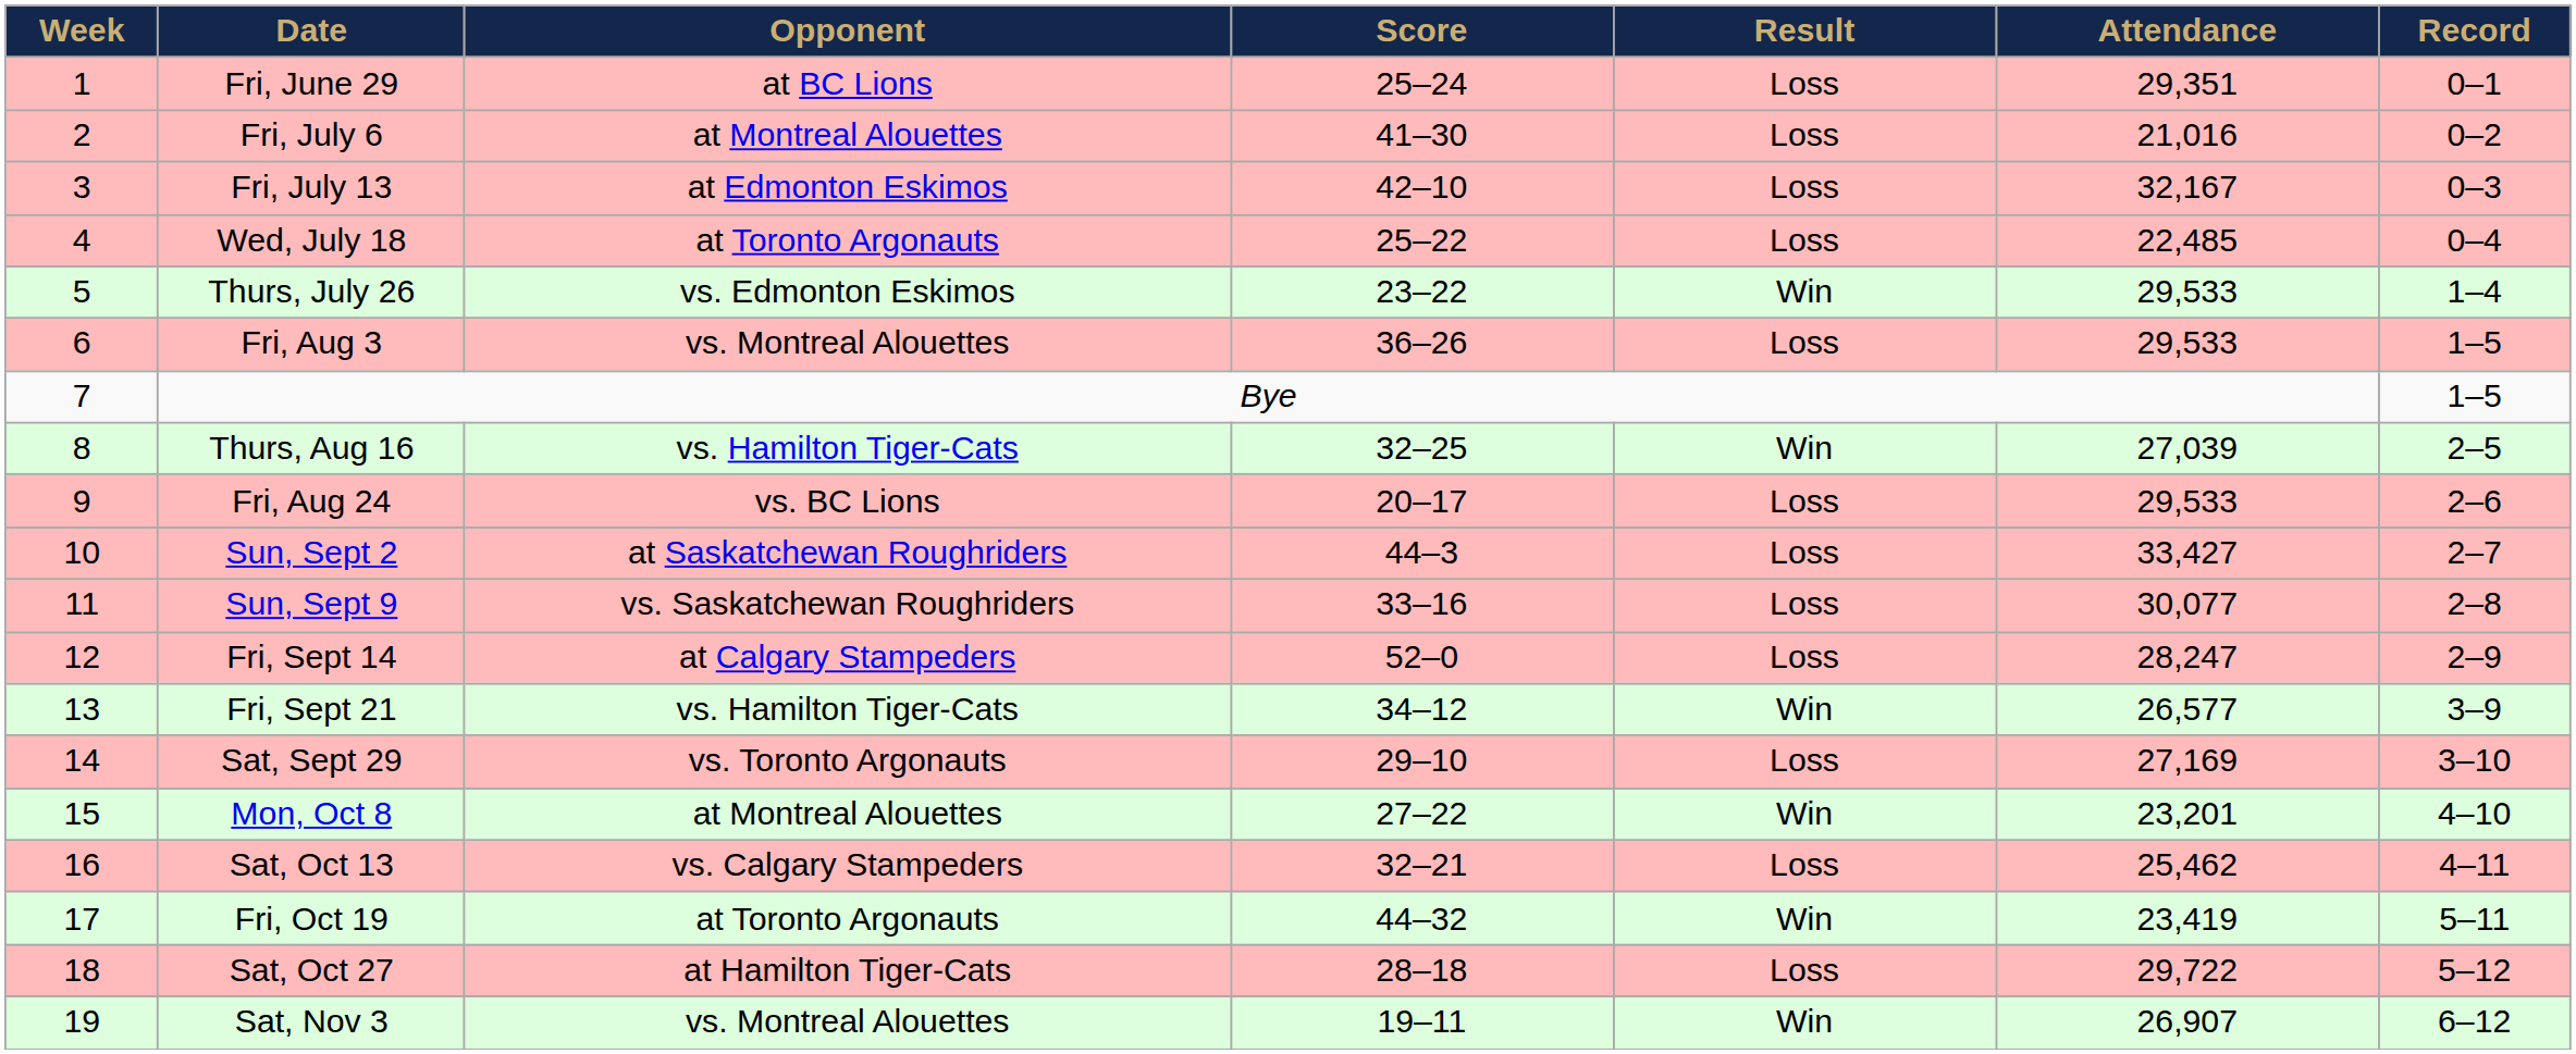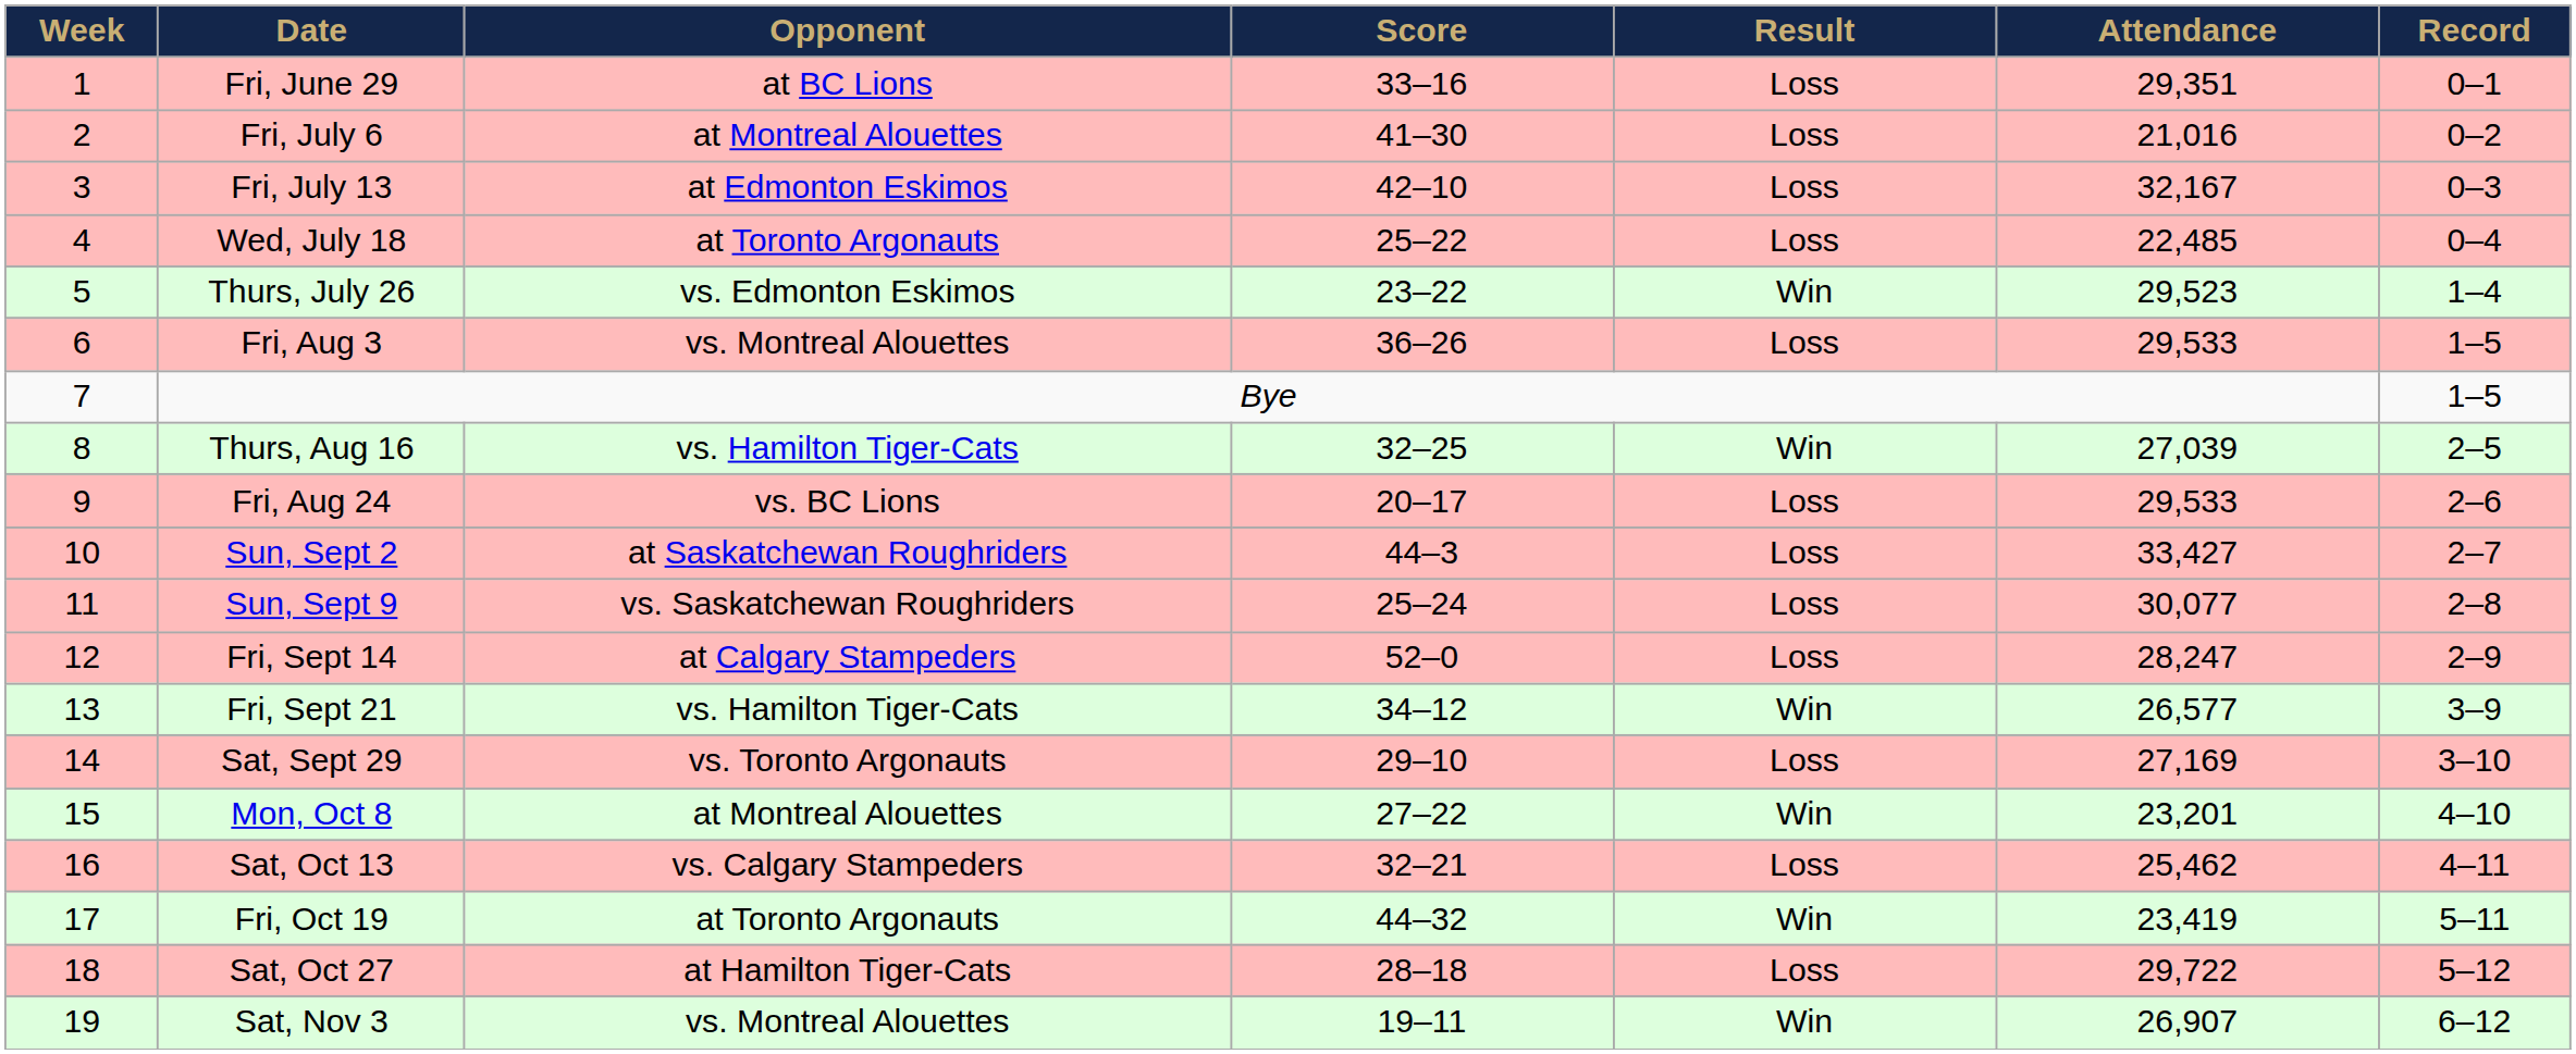Fri, June 29 | Score: 25–24 -> 33–16
Thurs, July 26 | Attendance: 29,533 -> 29,523
Sun, Sept 9 | Score: 33–16 -> 25–24
